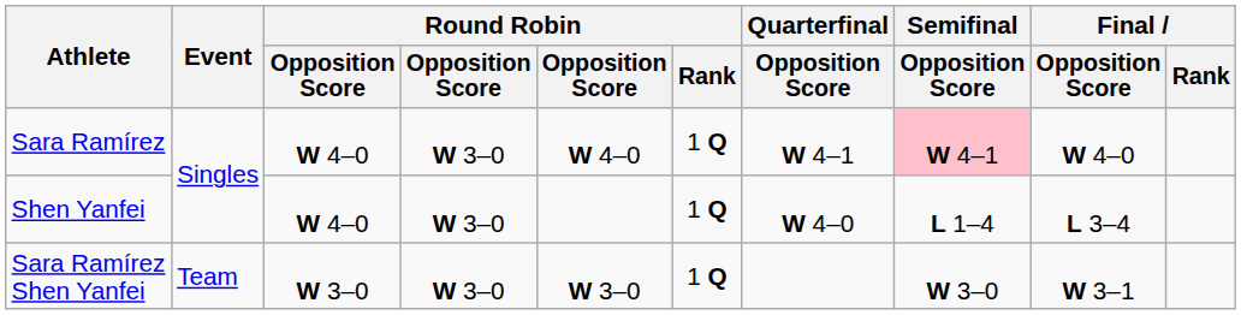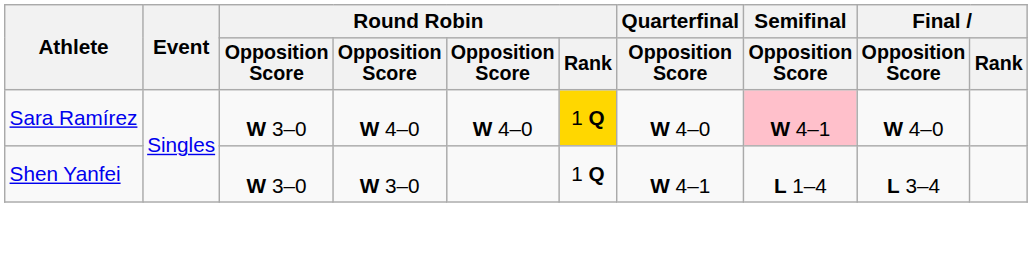Sara Ramírez | column 3: W 4–0 -> W 3–0
Sara Ramírez | column 4: W 3–0 -> W 4–0
Sara Ramírez | Round Robin / Rank: no background -> gold background
Sara Ramírez | Quarterfinal / Opposition Score: W 4–1 -> W 4–0
Shen Yanfei | column 3: W 4–0 -> W 3–0
Shen Yanfei | Quarterfinal / Opposition Score: W 4–0 -> W 4–1
- row: Sara Ramírez Shen Yanfei | Team | W 3–0 | W 3–0 | W 3–0 | 1 Q | W 3–0 | W 3–1
